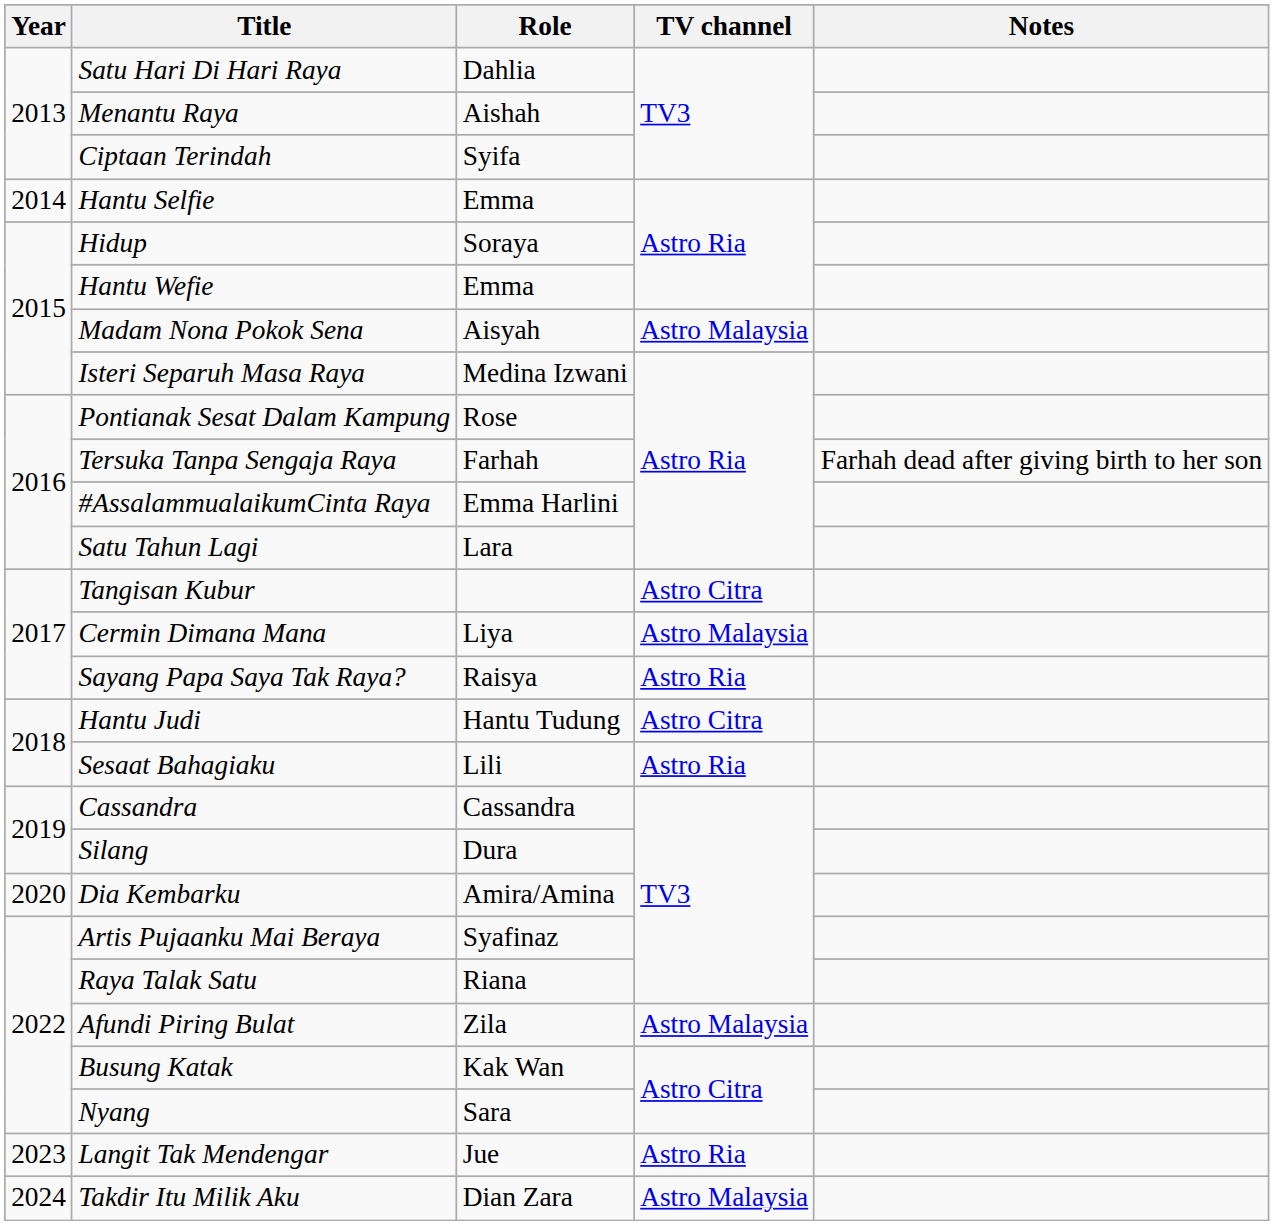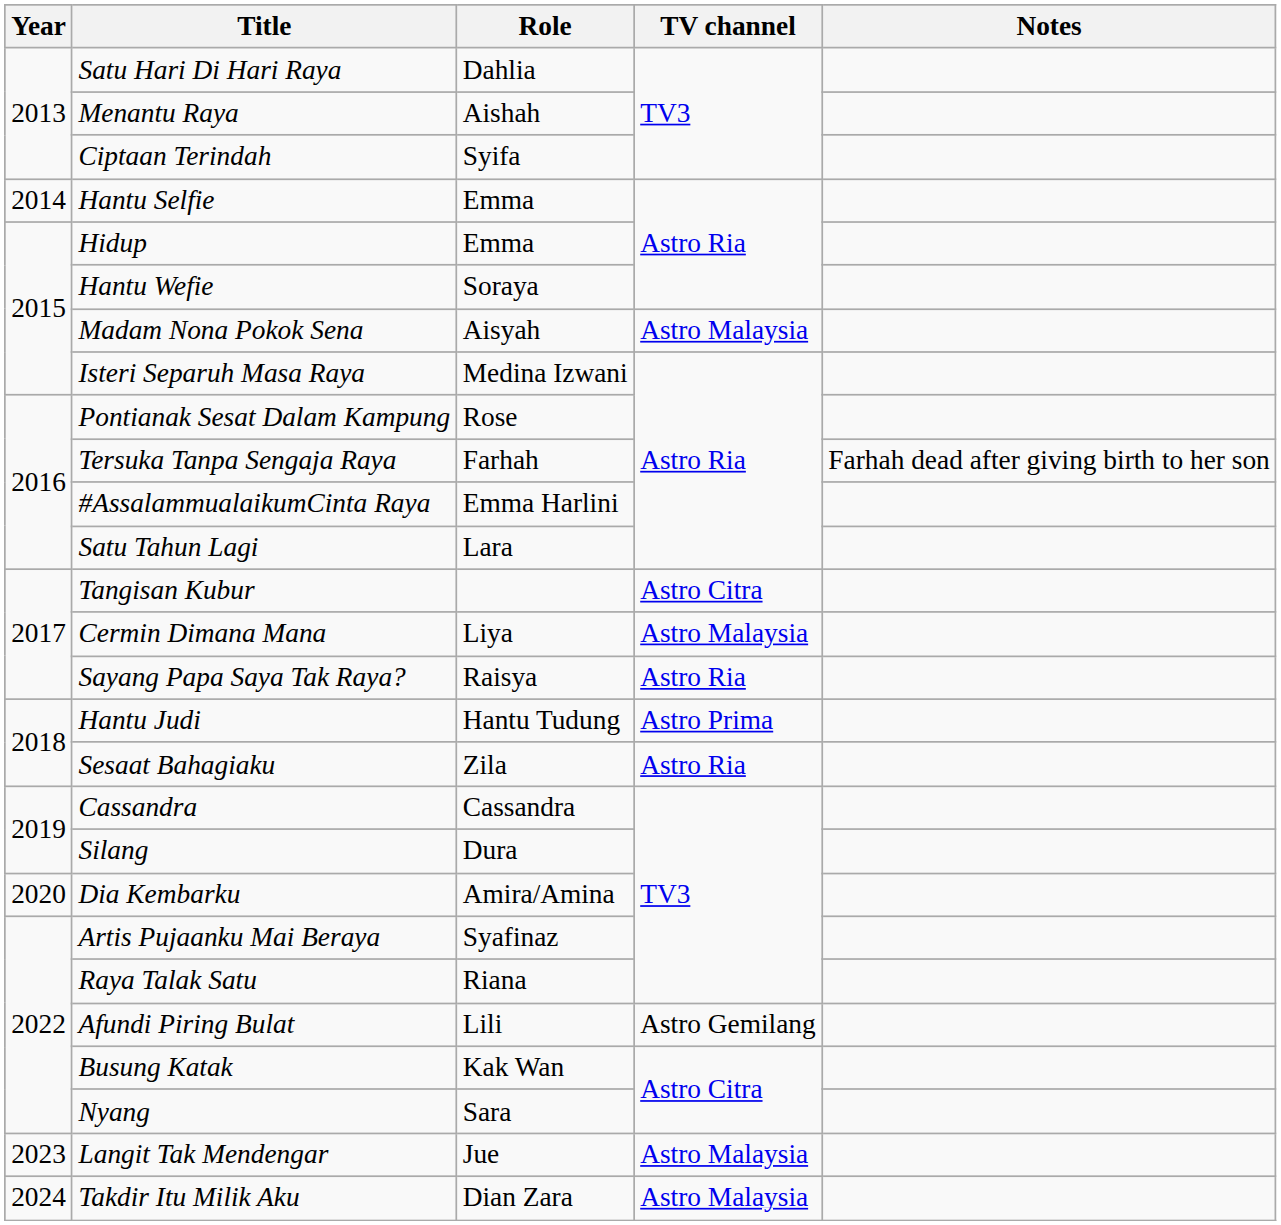Hidup | Role: Soraya -> Emma
Hantu Wefie | Role: Emma -> Soraya
Hantu Judi | TV channel: Astro Citra -> Astro Prima
Sesaat Bahagiaku | Role: Lili -> Zila
Afundi Piring Bulat | Role: Zila -> Lili
Afundi Piring Bulat | TV channel: Astro Malaysia -> Astro Gemilang
Langit Tak Mendengar | TV channel: Astro Ria -> Astro Malaysia
